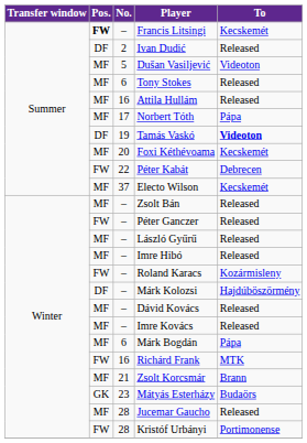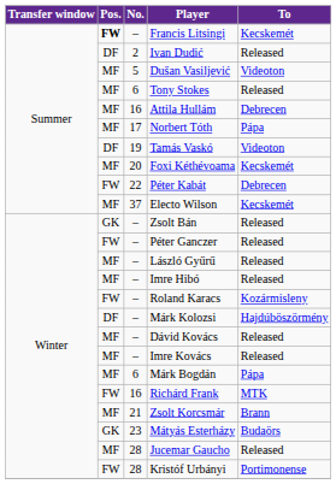Attila Hullám | To: Released -> Debrecen
Tamás Vaskó | To: bold -> normal
Zsolt Bán | Pos.: MF -> GK
